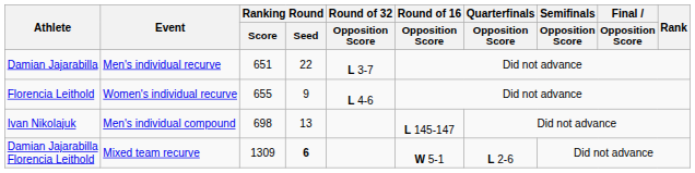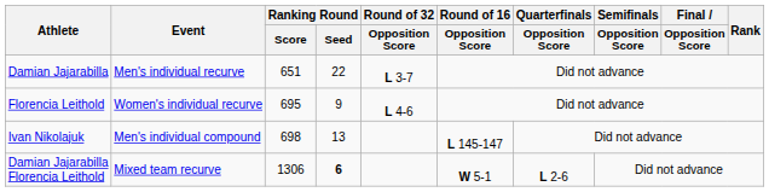Florencia Leithold | Ranking Round / Score: 655 -> 695
Damian Jajarabilla Florencia Leithold | Ranking Round / Score: 1309 -> 1306
